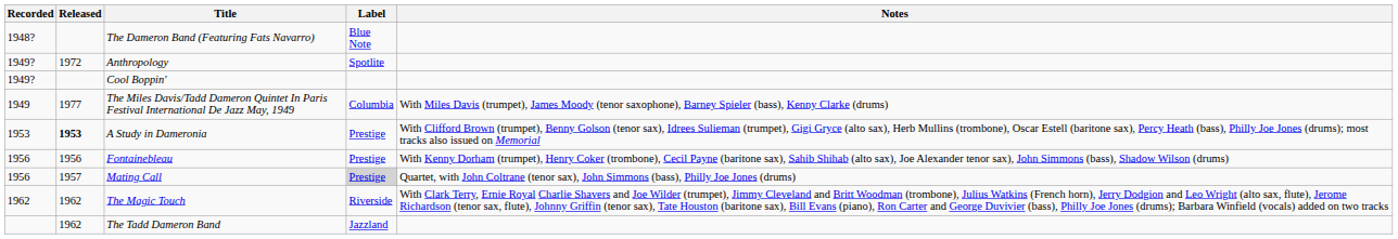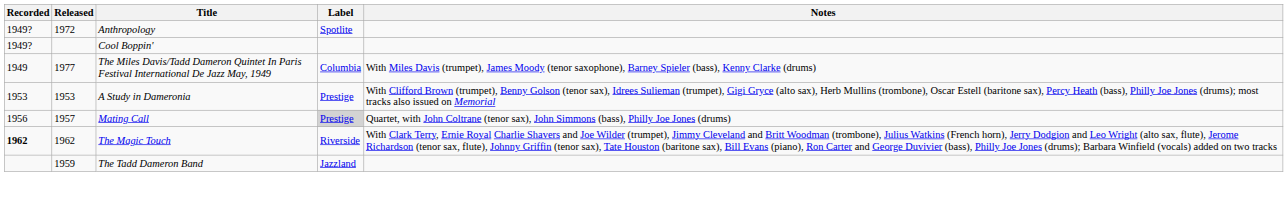- row: 1948? | The Dameron Band (Featuring Fats Navarro) | Blue Note
A Study in Dameronia | Released: bold -> normal
- row: 1956 | 1956 | Fontainebleau | Prestige | With Kenny Dorham (trumpet), Henry Coker (trombone), Cecil Payne (baritone sax), Sahib Shihab (alto sax), Joe Alexander tenor sax), John Simmons (bass), Shadow Wilson (drums)
The Magic Touch | Recorded: normal -> bold
The Tadd Dameron Band | Released: 1962 -> 1959
